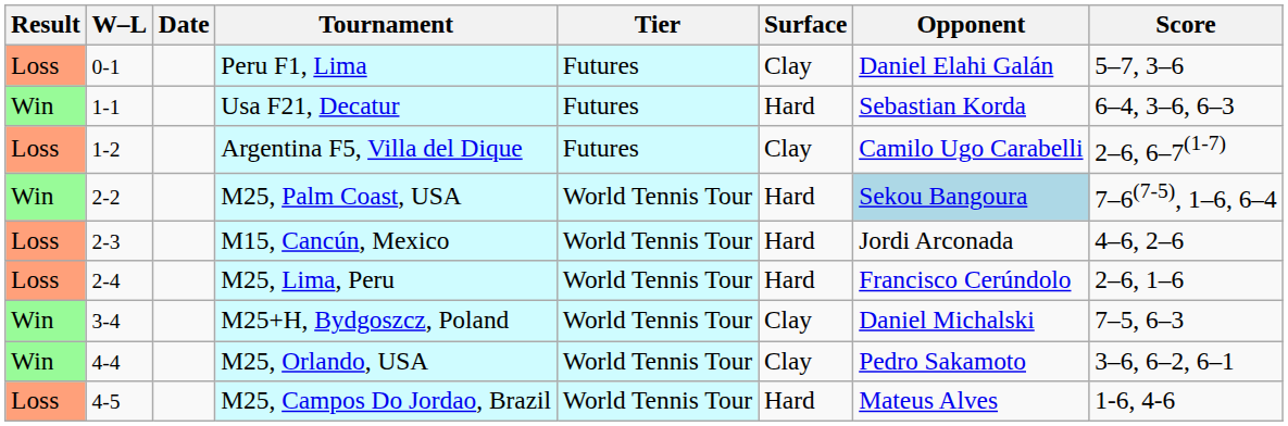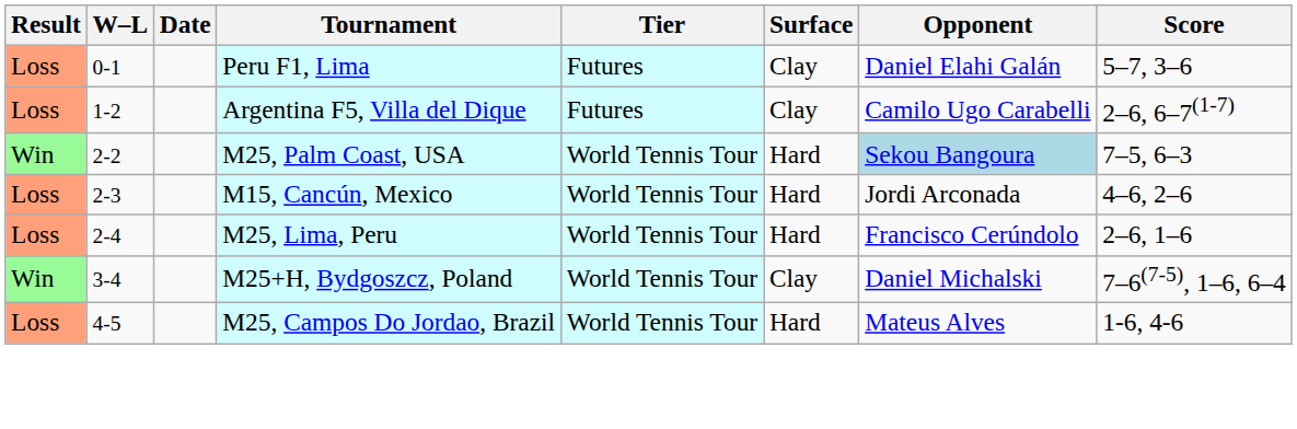- row: Win | 1-1 | Usa F21, Decatur | Futures | Hard | Sebastian Korda | 6–4, 3–6, 6–3
M25, Palm Coast, USA | Score: 7–6(7-5), 1–6, 6–4 -> 7–5, 6–3
M25+H, Bydgoszcz, Poland | Score: 7–5, 6–3 -> 7–6(7-5), 1–6, 6–4
- row: Win | 4-4 | M25, Orlando, USA | World Tennis Tour | Clay | Pedro Sakamoto | 3–6, 6–2, 6–1
